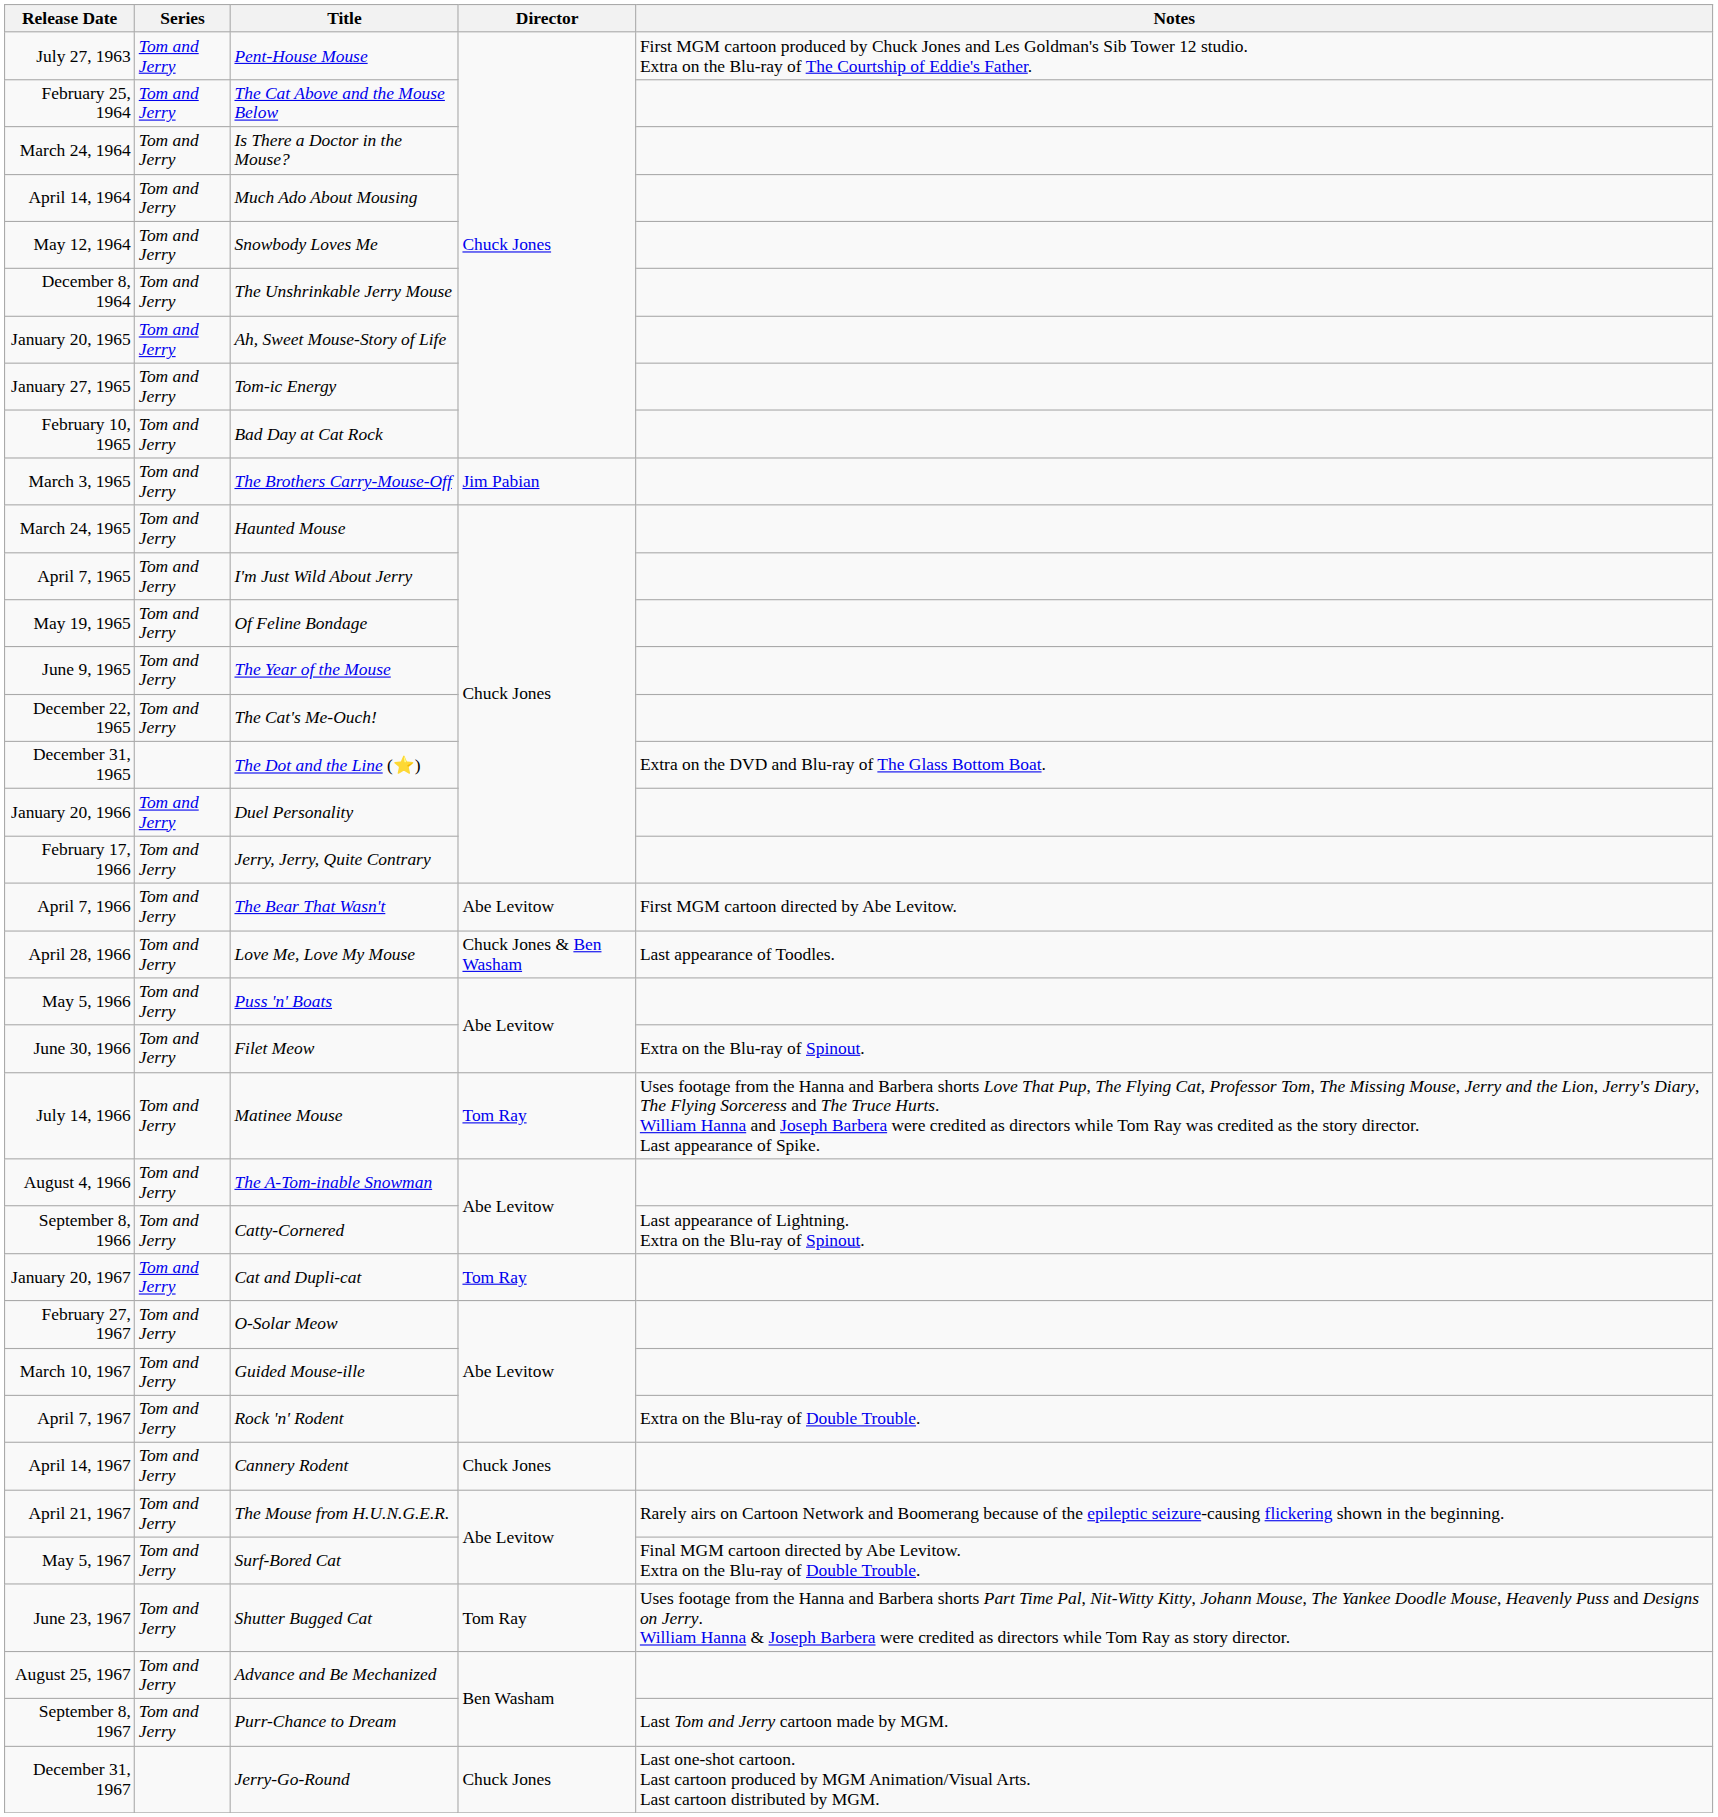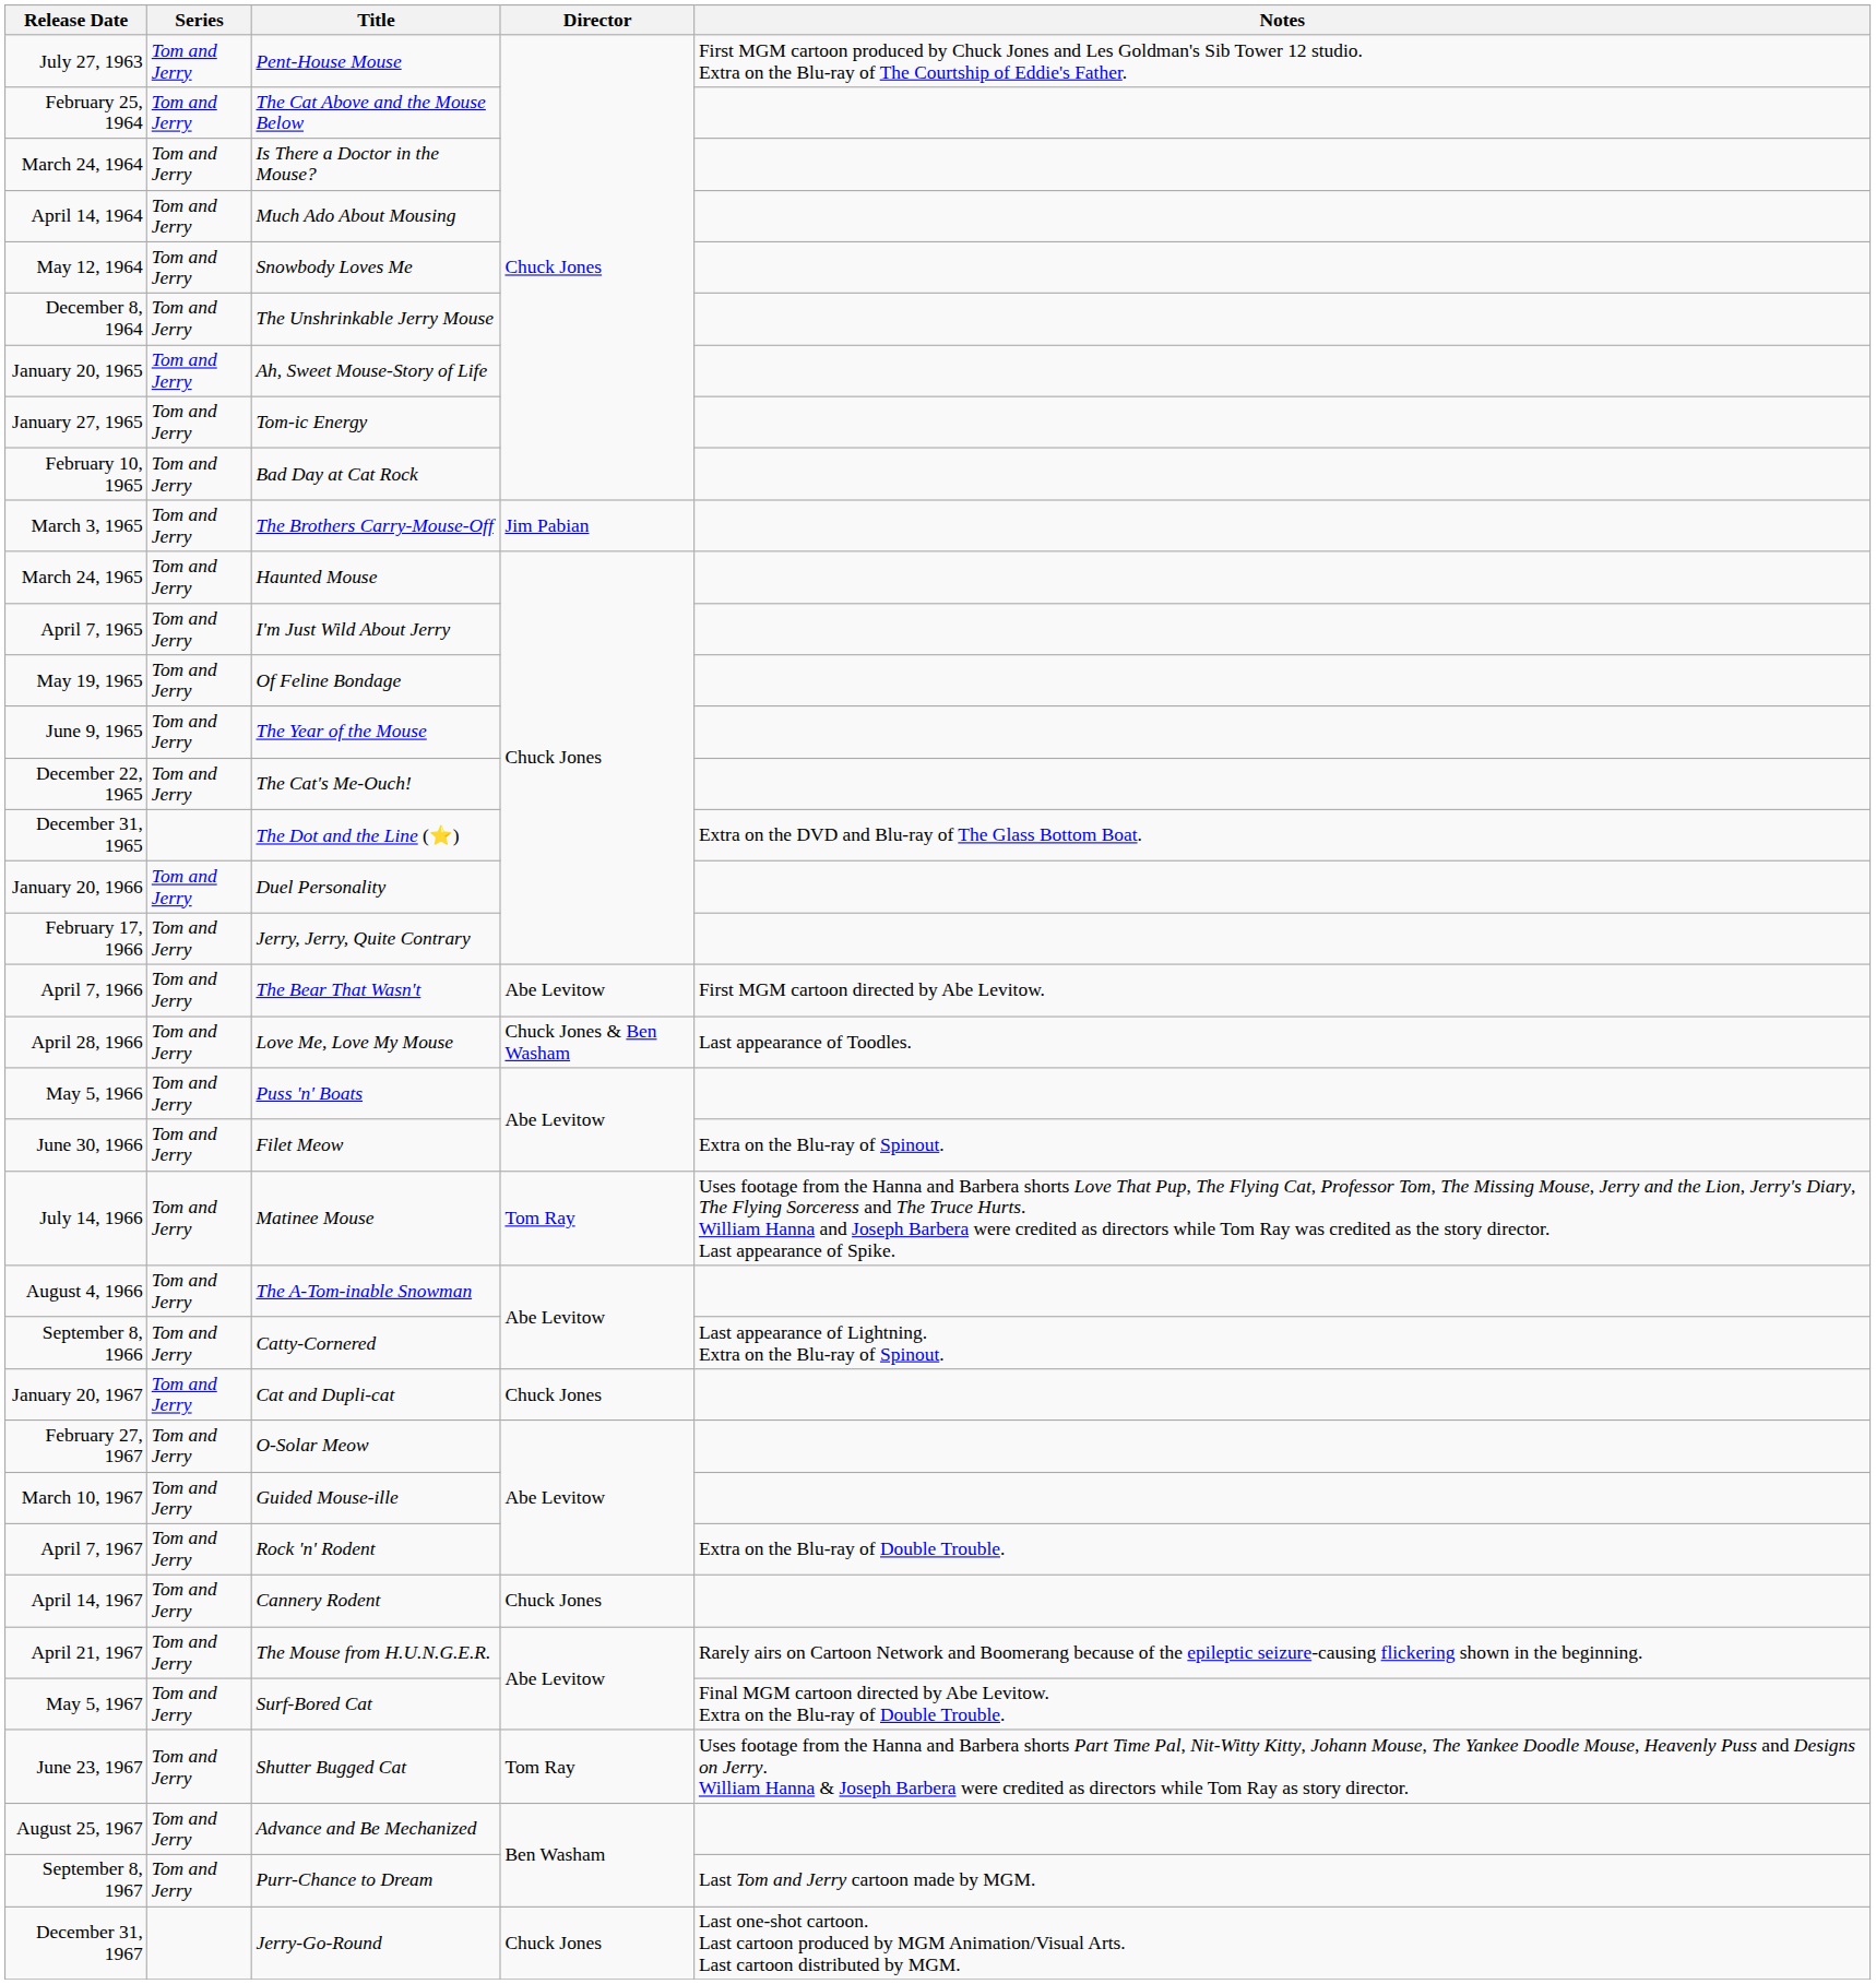January 20, 1967 | Director: Tom Ray -> Chuck Jones
